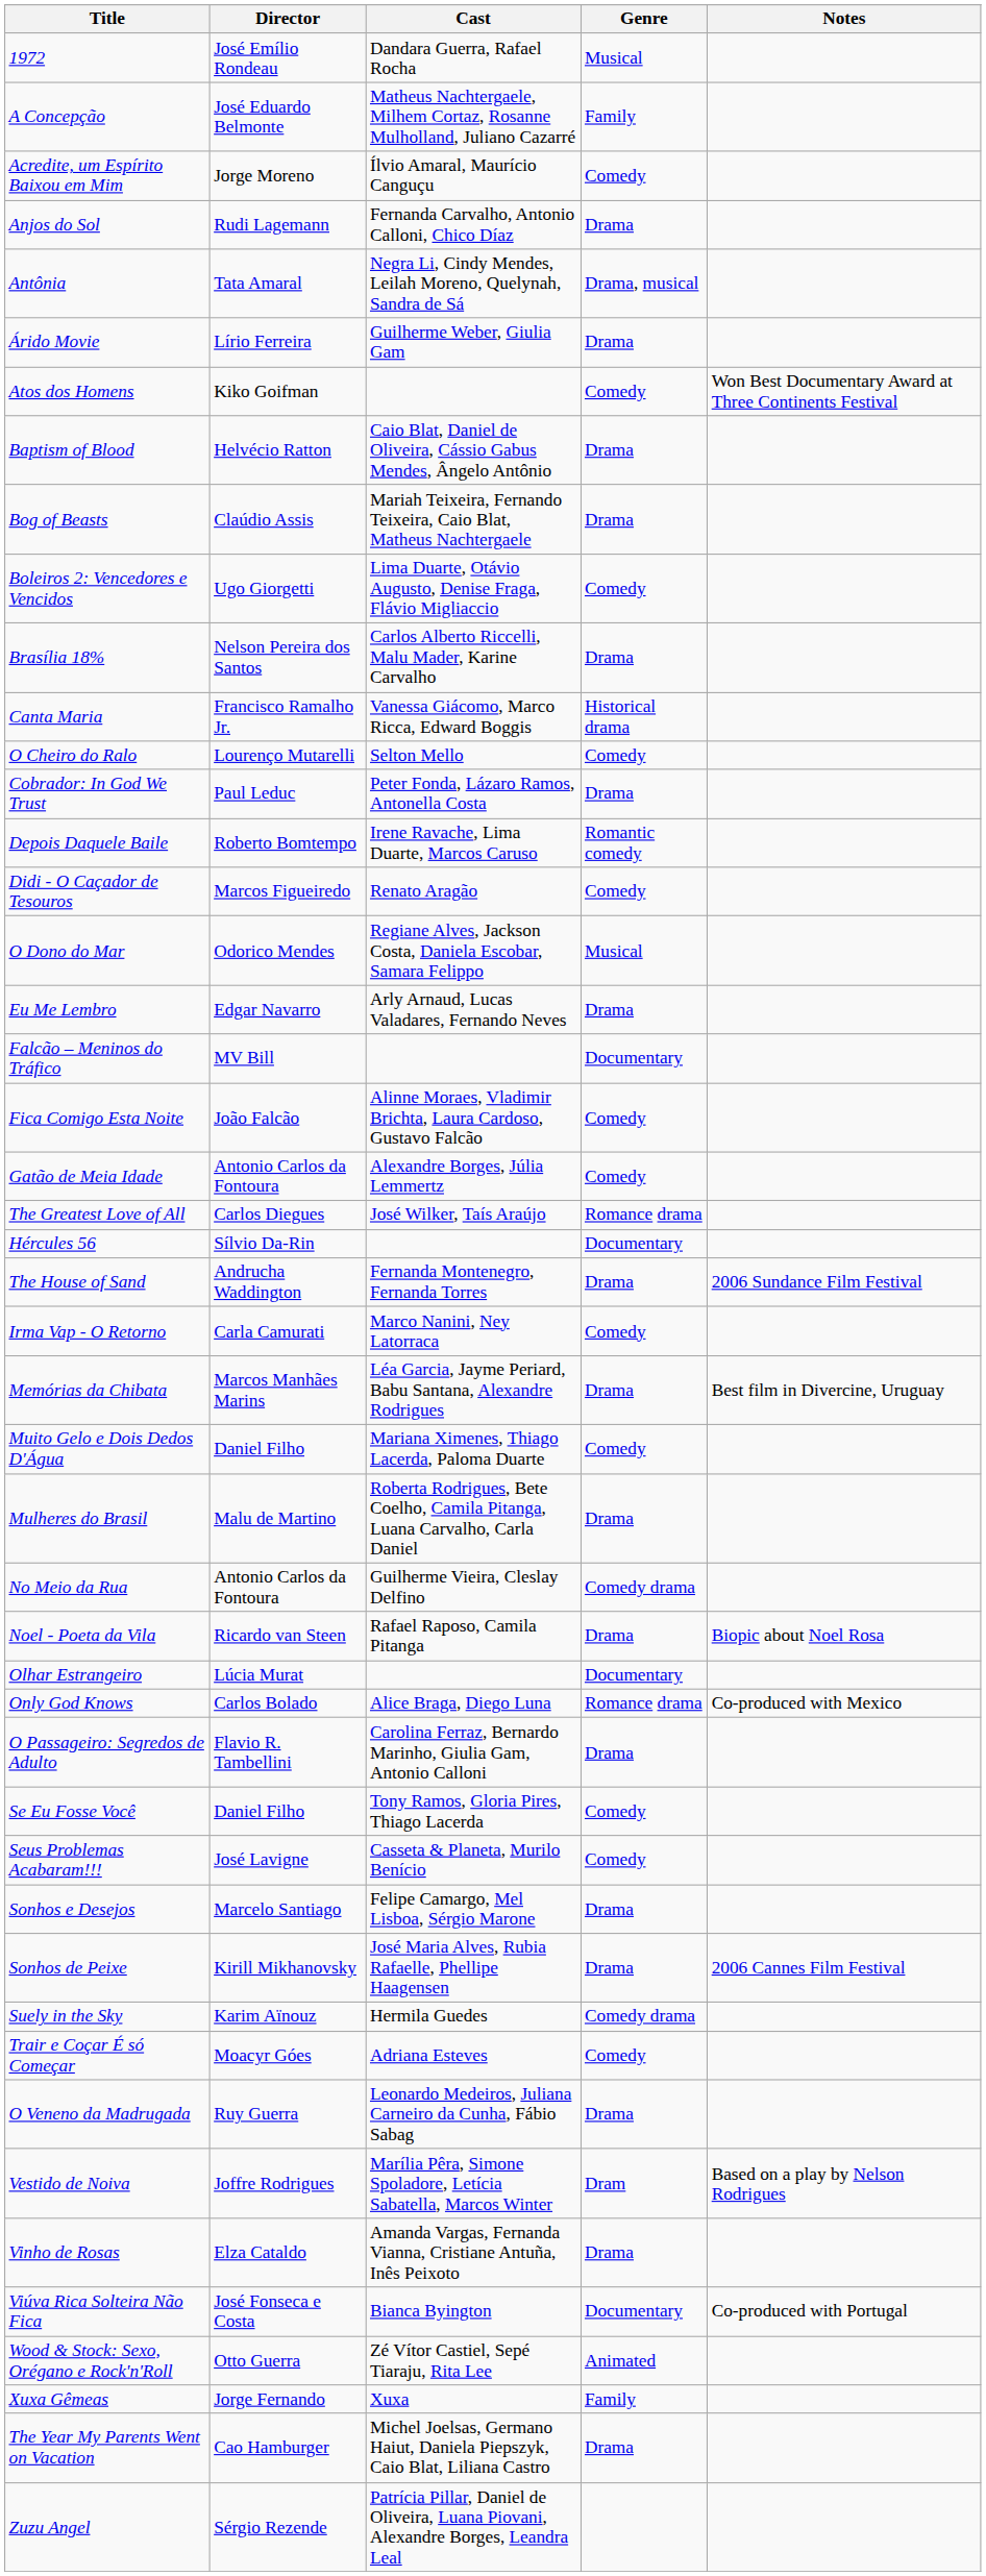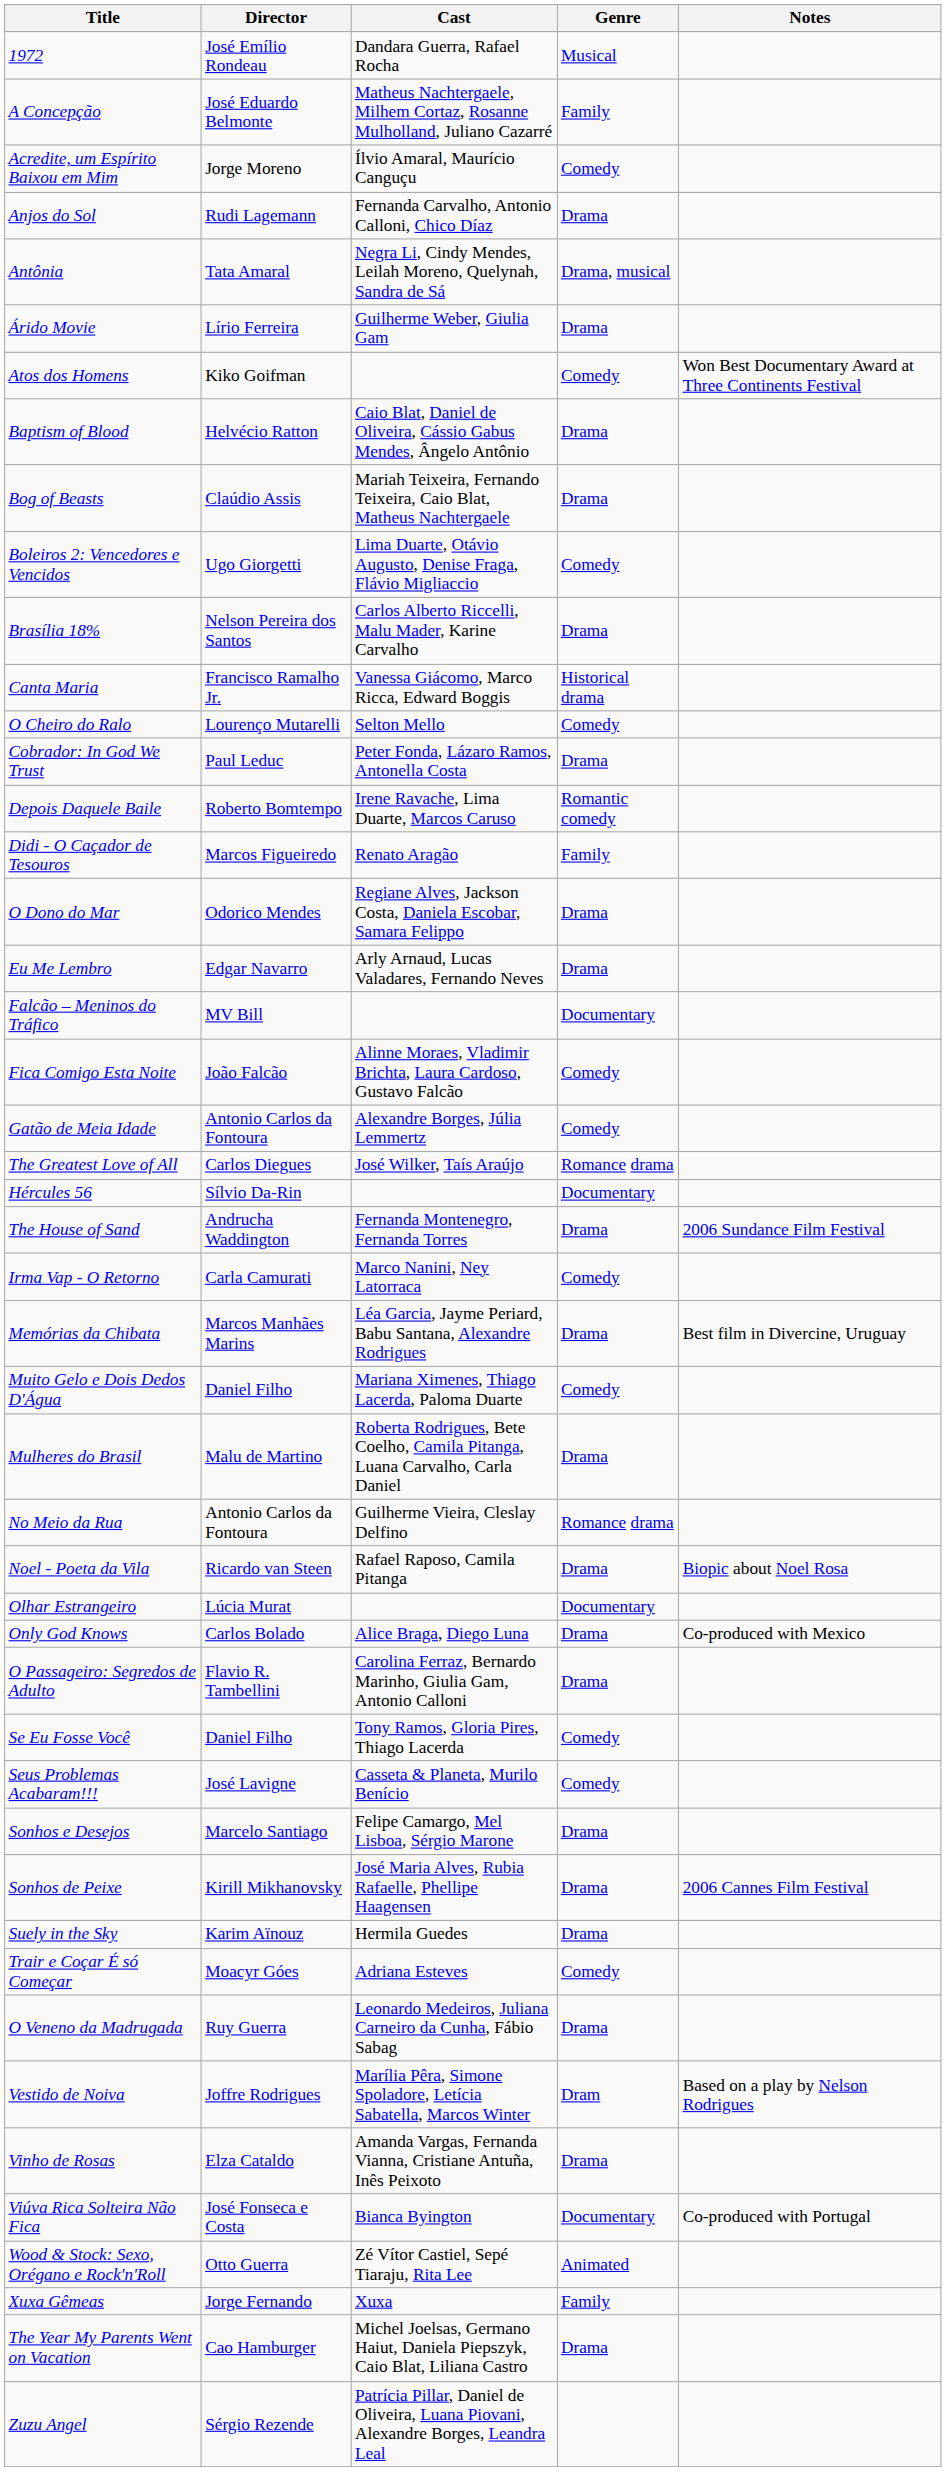Didi - O Caçador de Tesouros | Genre: Comedy -> Family
O Dono do Mar | Genre: Musical -> Drama
No Meio da Rua | Genre: Comedy drama -> Romance drama
Only God Knows | Genre: Romance drama -> Drama
Suely in the Sky | Genre: Comedy drama -> Drama
